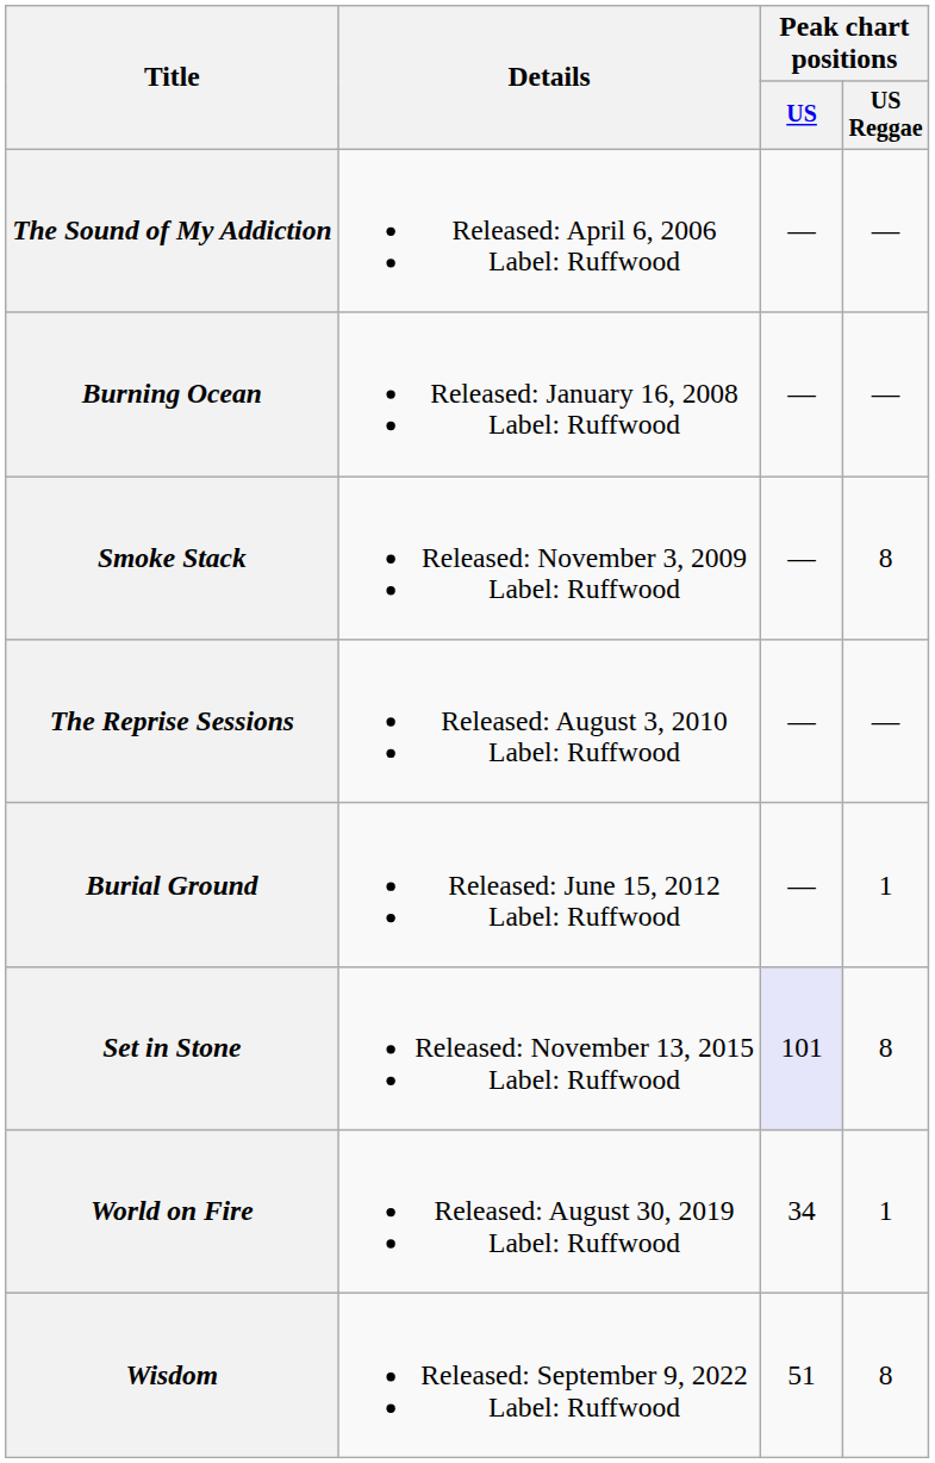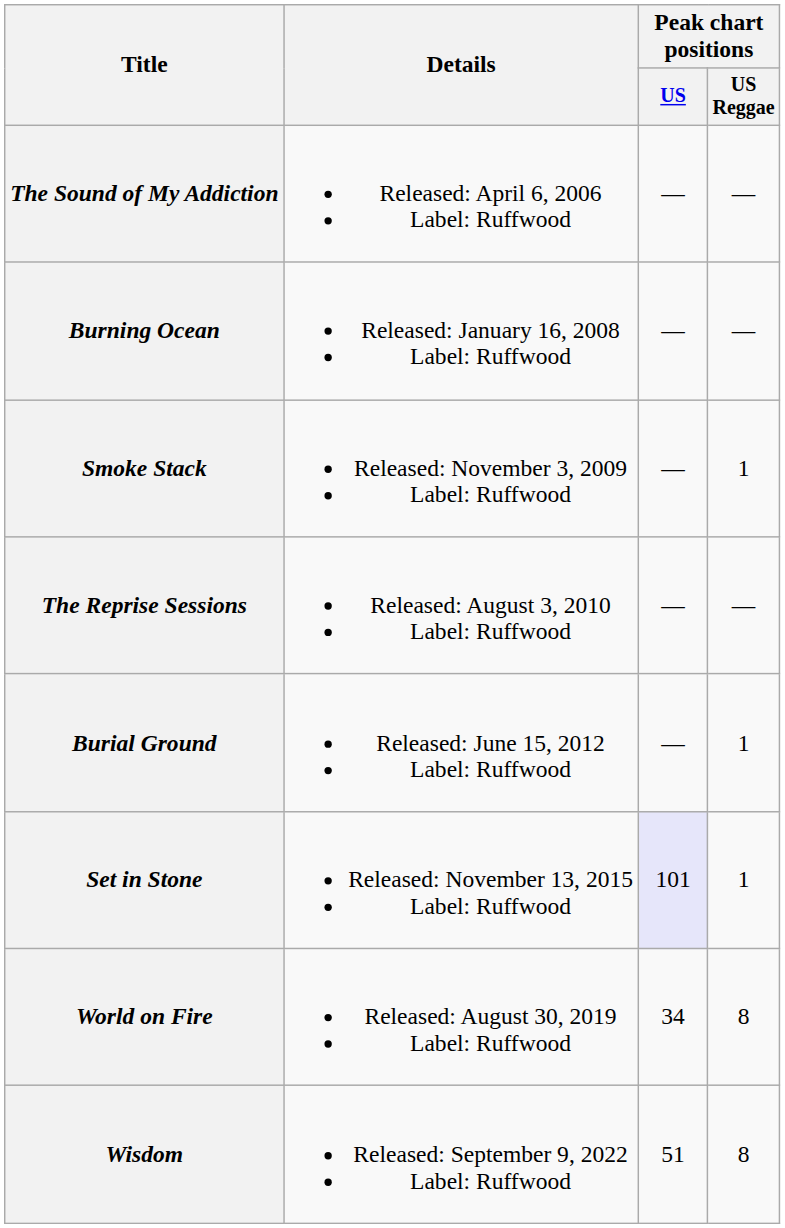Smoke Stack | Peak chart positions / US Reggae: 8 -> 1
Set in Stone | Peak chart positions / US Reggae: 8 -> 1
World on Fire | Peak chart positions / US Reggae: 1 -> 8
